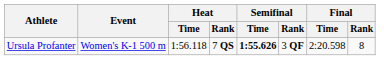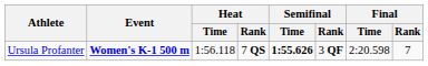Ursula Profanter | Event: normal -> bold
Ursula Profanter | Final / Rank: 8 -> 7
